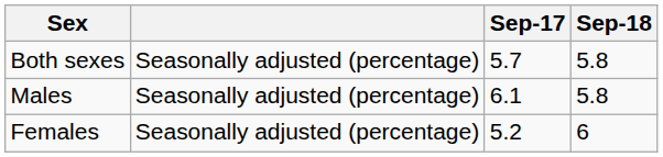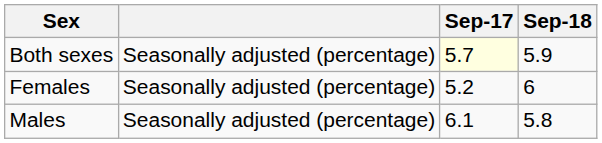Both sexes | Sep-17: no background -> lightyellow background
Both sexes | Sep-18: 5.8 -> 5.9
rows swapped: Males <-> Females
